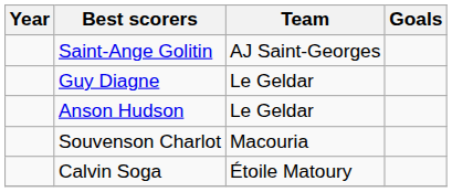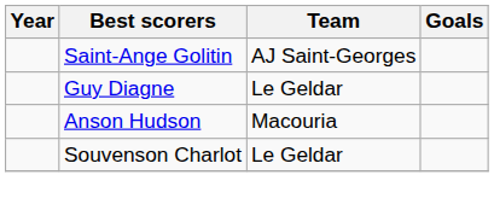Anson Hudson | Team: Le Geldar -> Macouria
Souvenson Charlot | Team: Macouria -> Le Geldar
- row: Calvin Soga | Étoile Matoury
